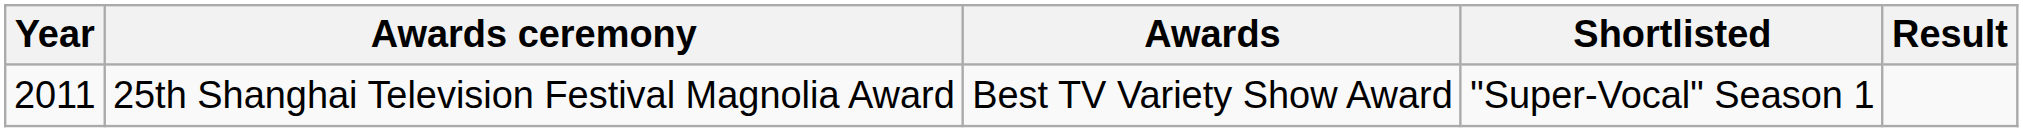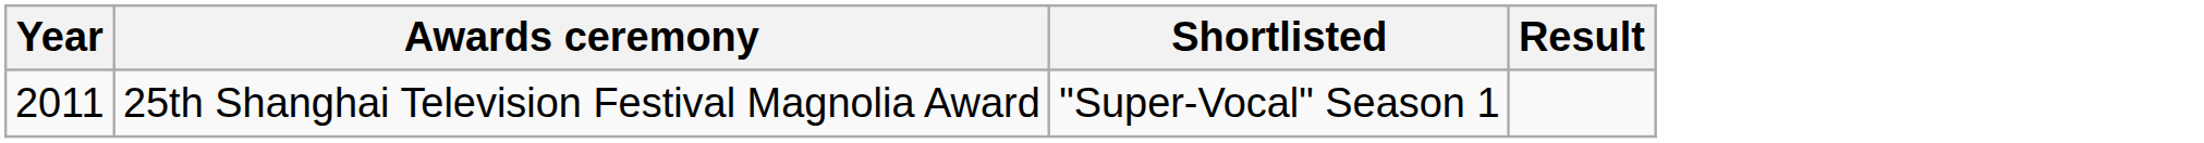- column: Awards | Best TV Variety Show Award
